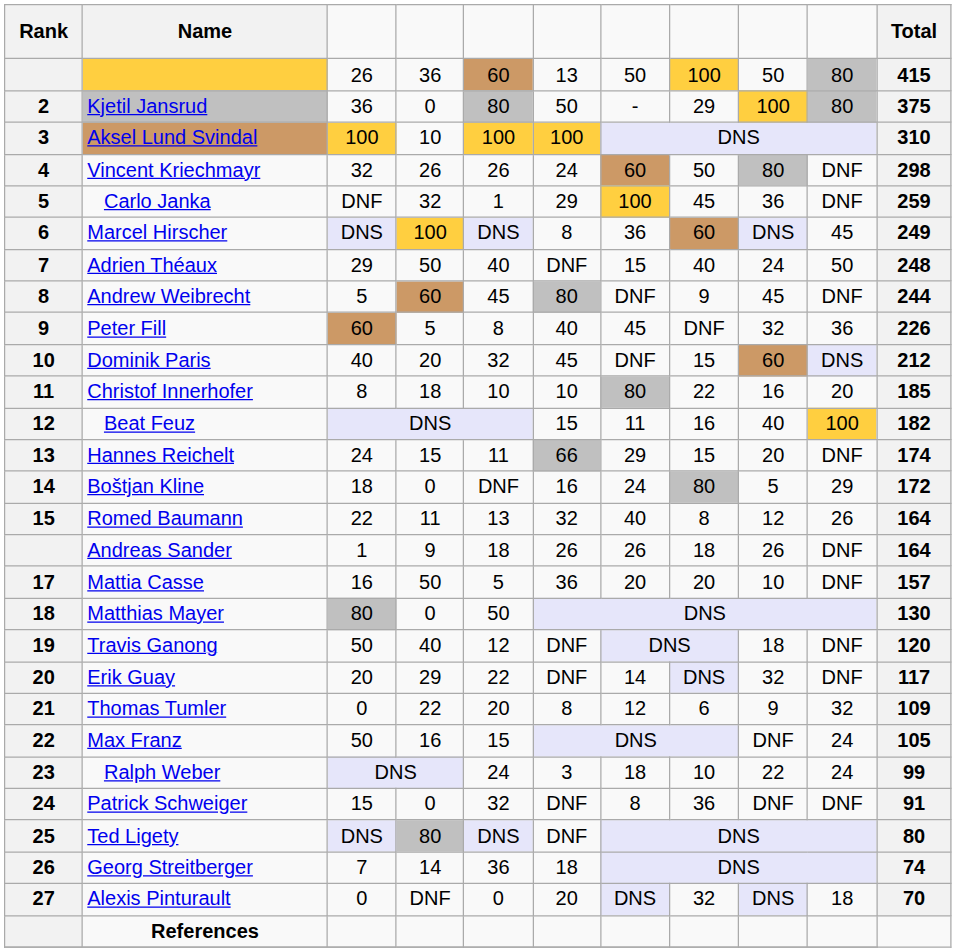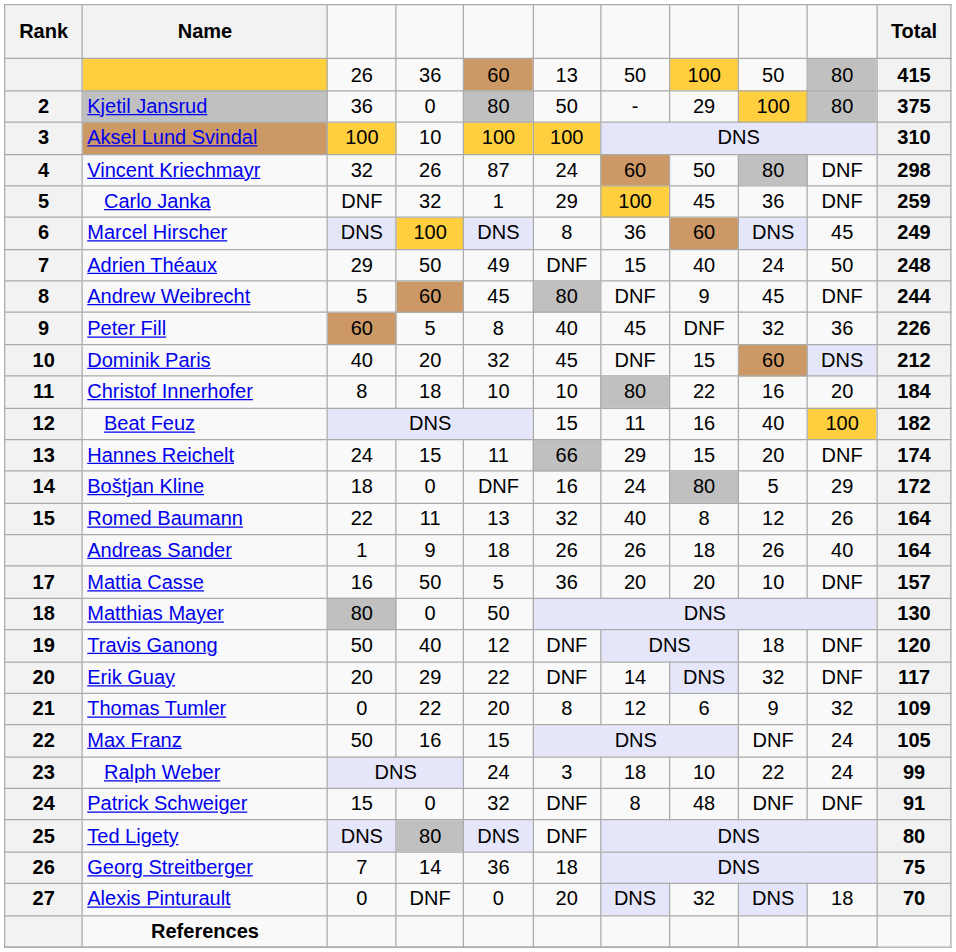Vincent Kriechmayr | column 5: 26 -> 87
Adrien Théaux | column 5: 40 -> 49
Christof Innerhofer | Total: 185 -> 184
Andreas Sander | column 10: DNF -> 40
Patrick Schweiger | column 8: 36 -> 48
Georg Streitberger | Total: 74 -> 75
